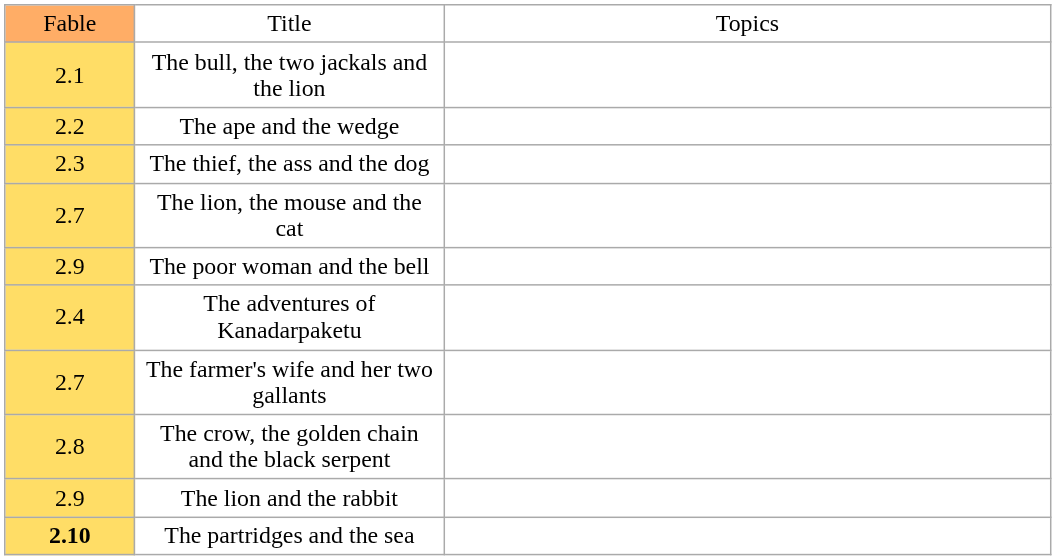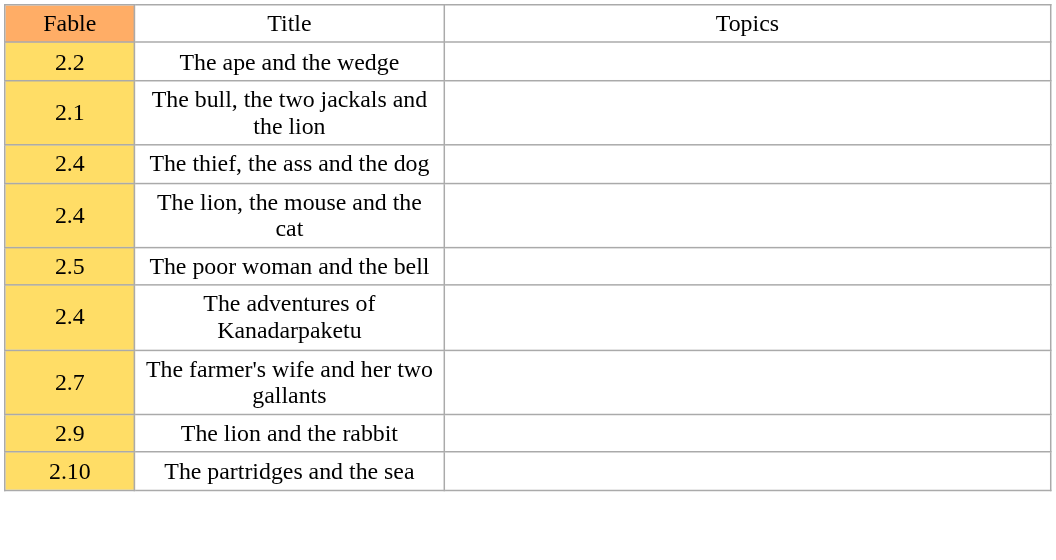rows swapped: The bull, the two jackals and the lion <-> The ape and the wedge
The thief, the ass and the dog | column 1: 2.3 -> 2.4
The lion, the mouse and the cat | column 1: 2.7 -> 2.4
The poor woman and the bell | column 1: 2.9 -> 2.5
- row: 2.8 | The crow, the golden chain and the black serpent
The partridges and the sea | column 1: bold -> normal
